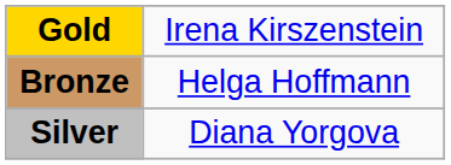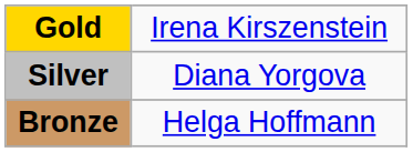rows swapped: Silver <-> Bronze
